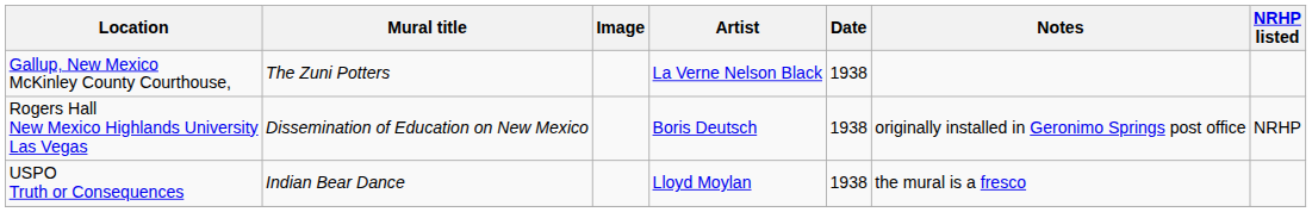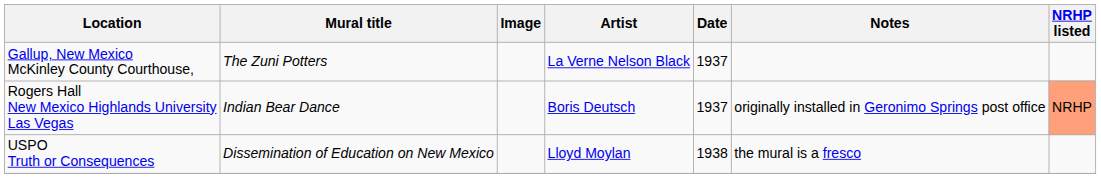Gallup, New Mexico McKinley County Courthouse, | Date: 1938 -> 1937
Rogers Hall New Mexico Highlands University Las Vegas | Mural title: Dissemination of Education on New Mexico -> Indian Bear Dance
Rogers Hall New Mexico Highlands University Las Vegas | Date: 1938 -> 1937
Rogers Hall New Mexico Highlands University Las Vegas | NRHP listed: no background -> lightsalmon background
USPO Truth or Consequences | Mural title: Indian Bear Dance -> Dissemination of Education on New Mexico
